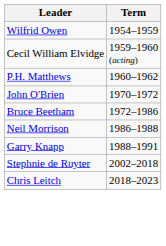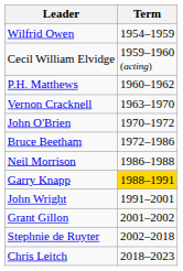+ row: Vernon Cracknell | 1963–1970
Garry Knapp | Term: no background -> gold background
+ row: John Wright | 1991–2001
+ row: Grant Gillon | 2001–2002
